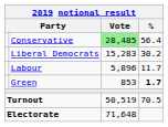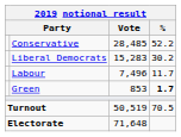Conservative | Vote: lightgreen background -> no background
Conservative | %: 56.4 -> 52.2
Labour | Vote: 5,896 -> 7,496
